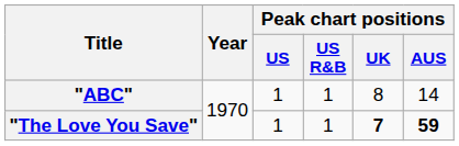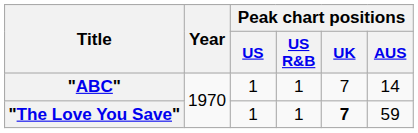"ABC" | Peak chart positions / UK: 8 -> 7
"The Love You Save" | Peak chart positions / AUS: bold -> normal
